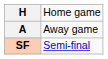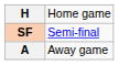rows swapped: A <-> SF
